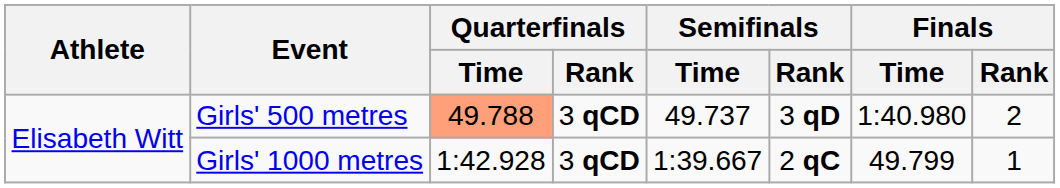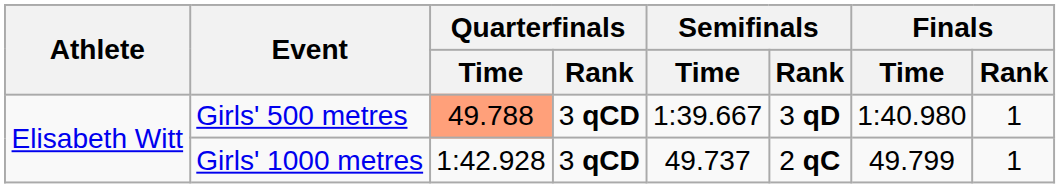Girls' 500 metres | Semifinals / Time: 49.737 -> 1:39.667
Girls' 500 metres | Finals / Rank: 2 -> 1
Girls' 1000 metres | Semifinals / Time: 1:39.667 -> 49.737
